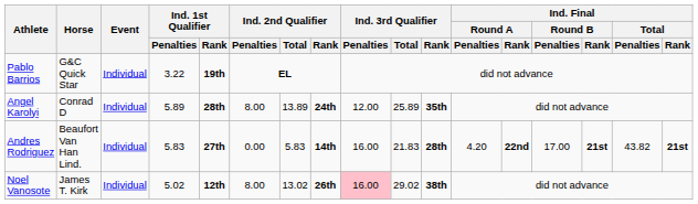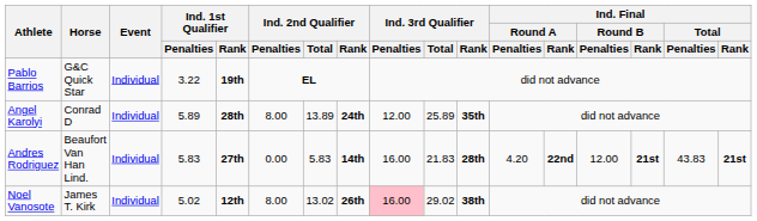Andres Rodriguez | Ind. Final / Round B / Penalties: 17.00 -> 12.00
Andres Rodriguez | Ind. Final / Total / Penalties: 43.82 -> 43.83
